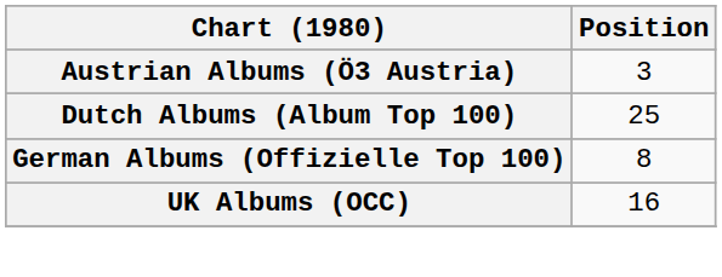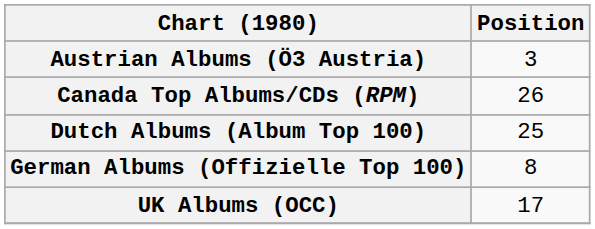+ row: Canada Top Albums/CDs (RPM) | 26
UK Albums (OCC) | Position: 16 -> 17
